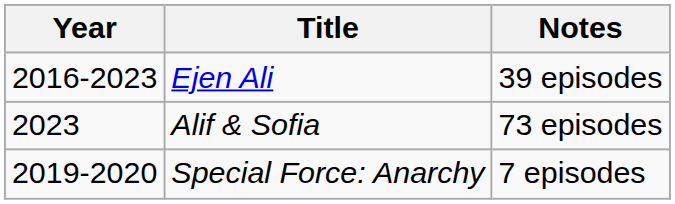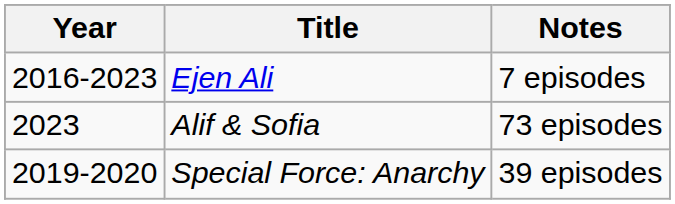Ejen Ali | Notes: 39 episodes -> 7 episodes
Special Force: Anarchy | Notes: 7 episodes -> 39 episodes
